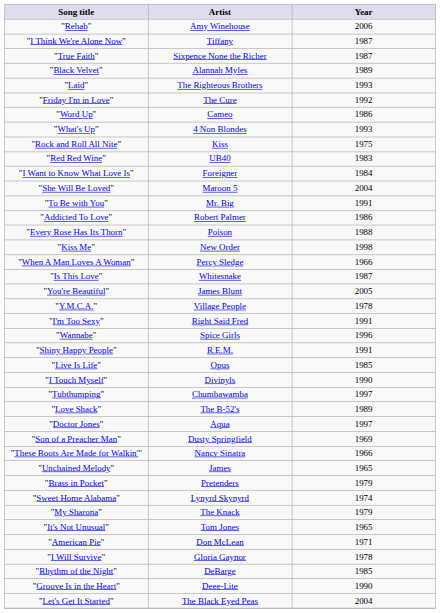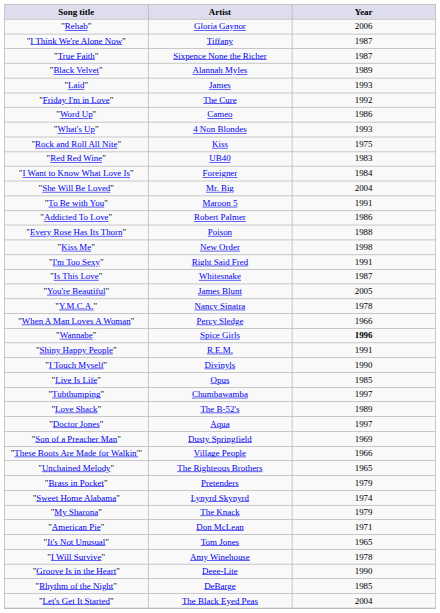"Rehab" | Artist: Amy Winehouse -> Gloria Gaynor
"Laid" | Artist: The Righteous Brothers -> James
"She Will Be Loved" | Artist: Maroon 5 -> Mr. Big
"To Be with You" | Artist: Mr. Big -> Maroon 5
rows swapped: "When A Man Loves A Woman" <-> "I'm Too Sexy"
"Y.M.C.A." | Artist: Village People -> Nancy Sinatra
"Wannabe" | Year: normal -> bold
rows swapped: "Live Is Life" <-> "I Touch Myself"
"These Boots Are Made for Walkin'" | Artist: Nancy Sinatra -> Village People
"Unchained Melody" | Artist: James -> The Righteous Brothers
rows swapped: "American Pie" <-> "It's Not Unusual"
"I Will Survive" | Artist: Gloria Gaynor -> Amy Winehouse
rows swapped: "Groove Is in the Heart" <-> "Rhythm of the Night"
